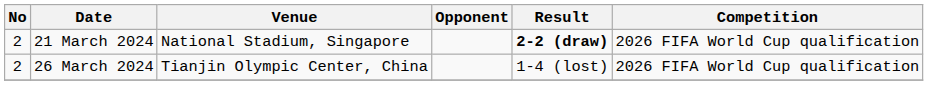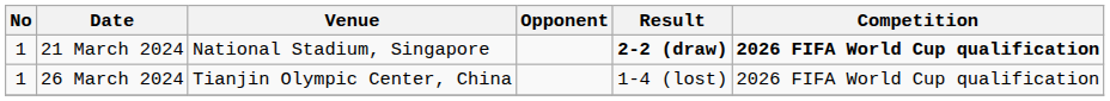21 March 2024 | No: 2 -> 1
21 March 2024 | Competition: normal -> bold
26 March 2024 | No: 2 -> 1
